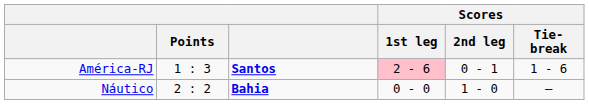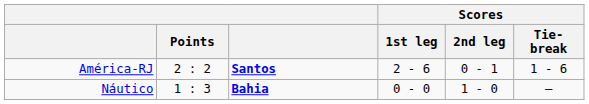América-RJ | Points: 1 : 3 -> 2 : 2
América-RJ | Scores / 1st leg: pink background -> no background
Náutico | Points: 2 : 2 -> 1 : 3
